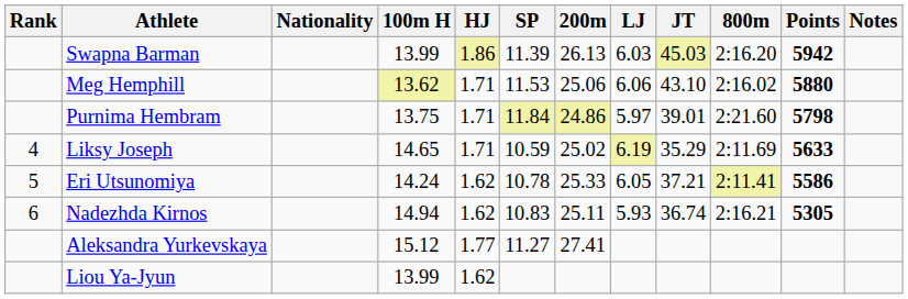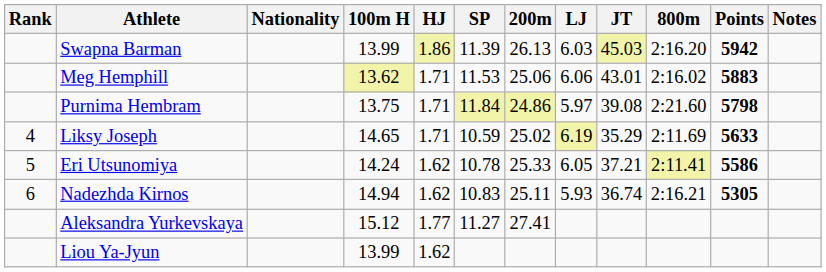Meg Hemphill | JT: 43.10 -> 43.01
Meg Hemphill | Points: 5880 -> 5883
Purnima Hembram | JT: 39.01 -> 39.08
